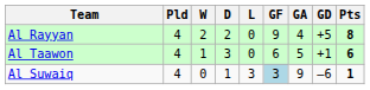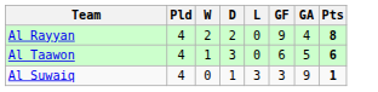- column: GD | +5 | +1 | –6
Al Suwaiq | GF: lightblue background -> no background
